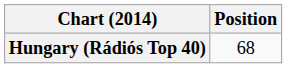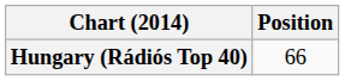Hungary (Rádiós Top 40) | Position: 68 -> 66
